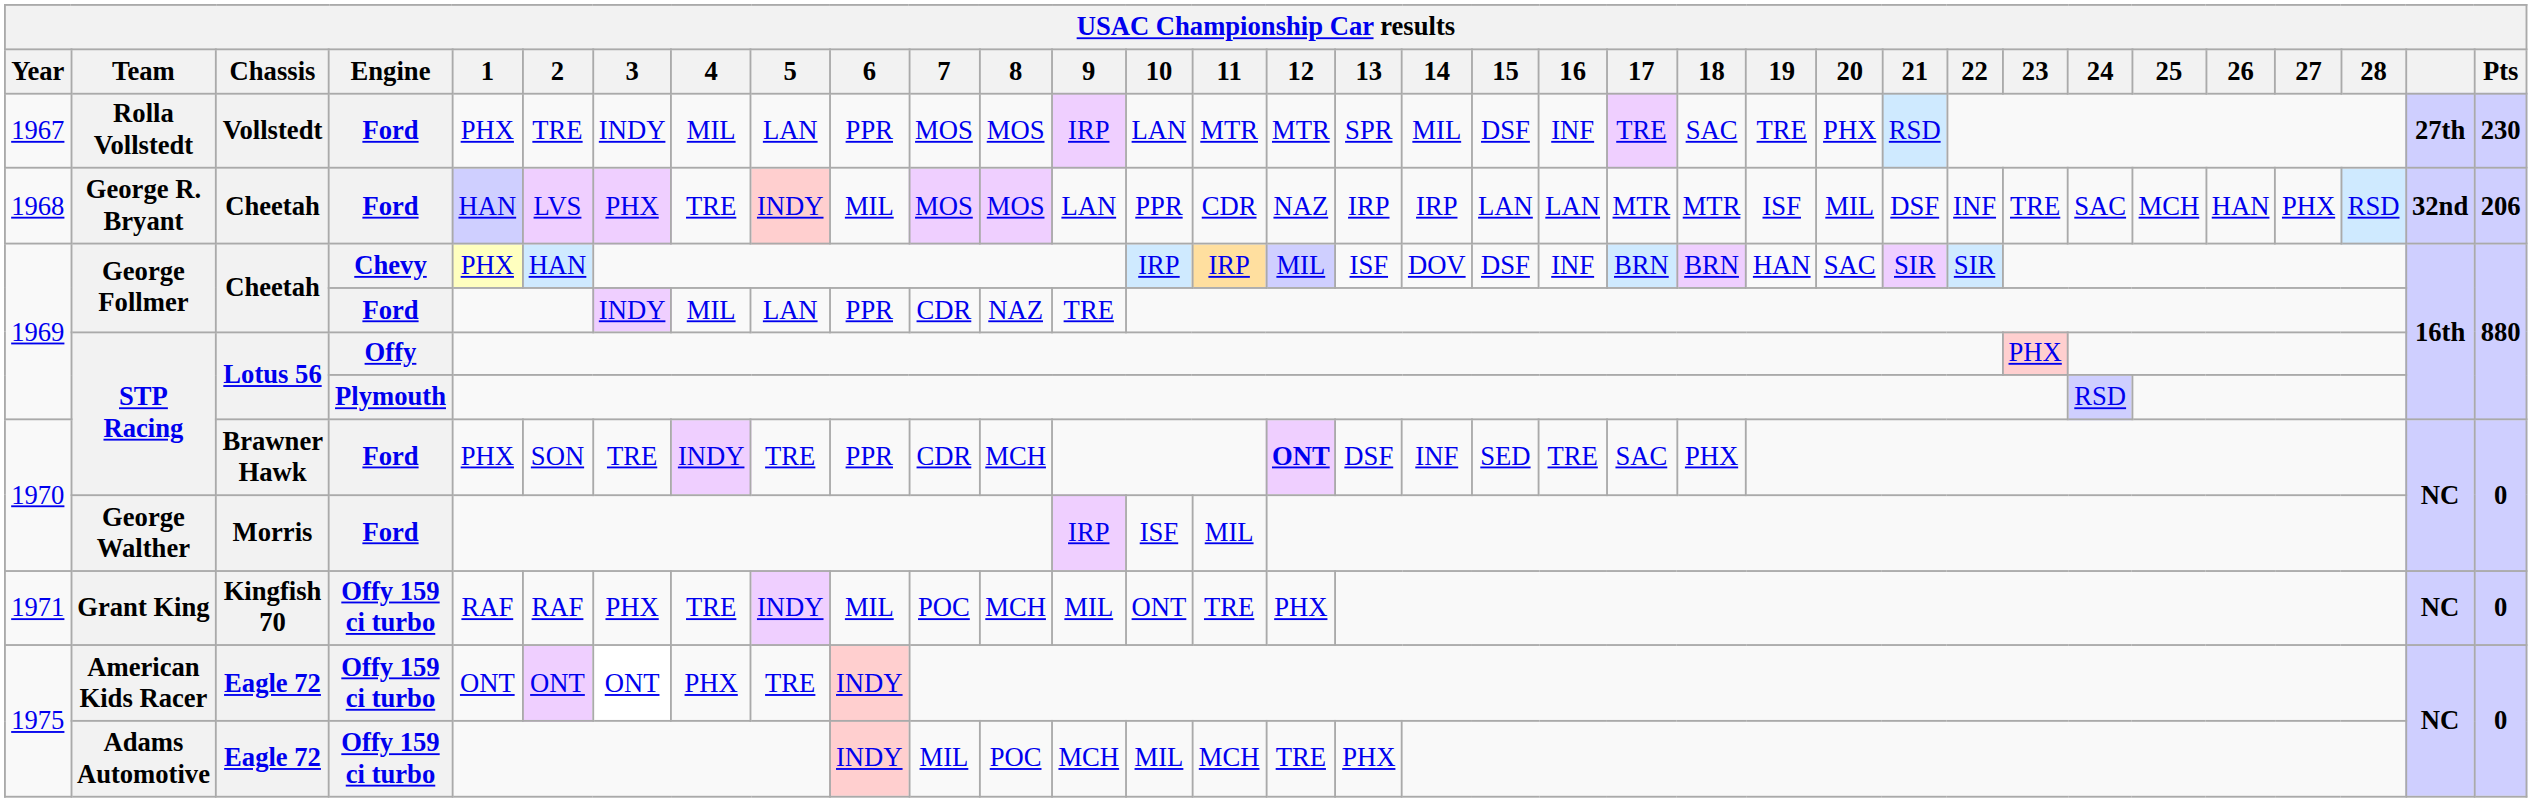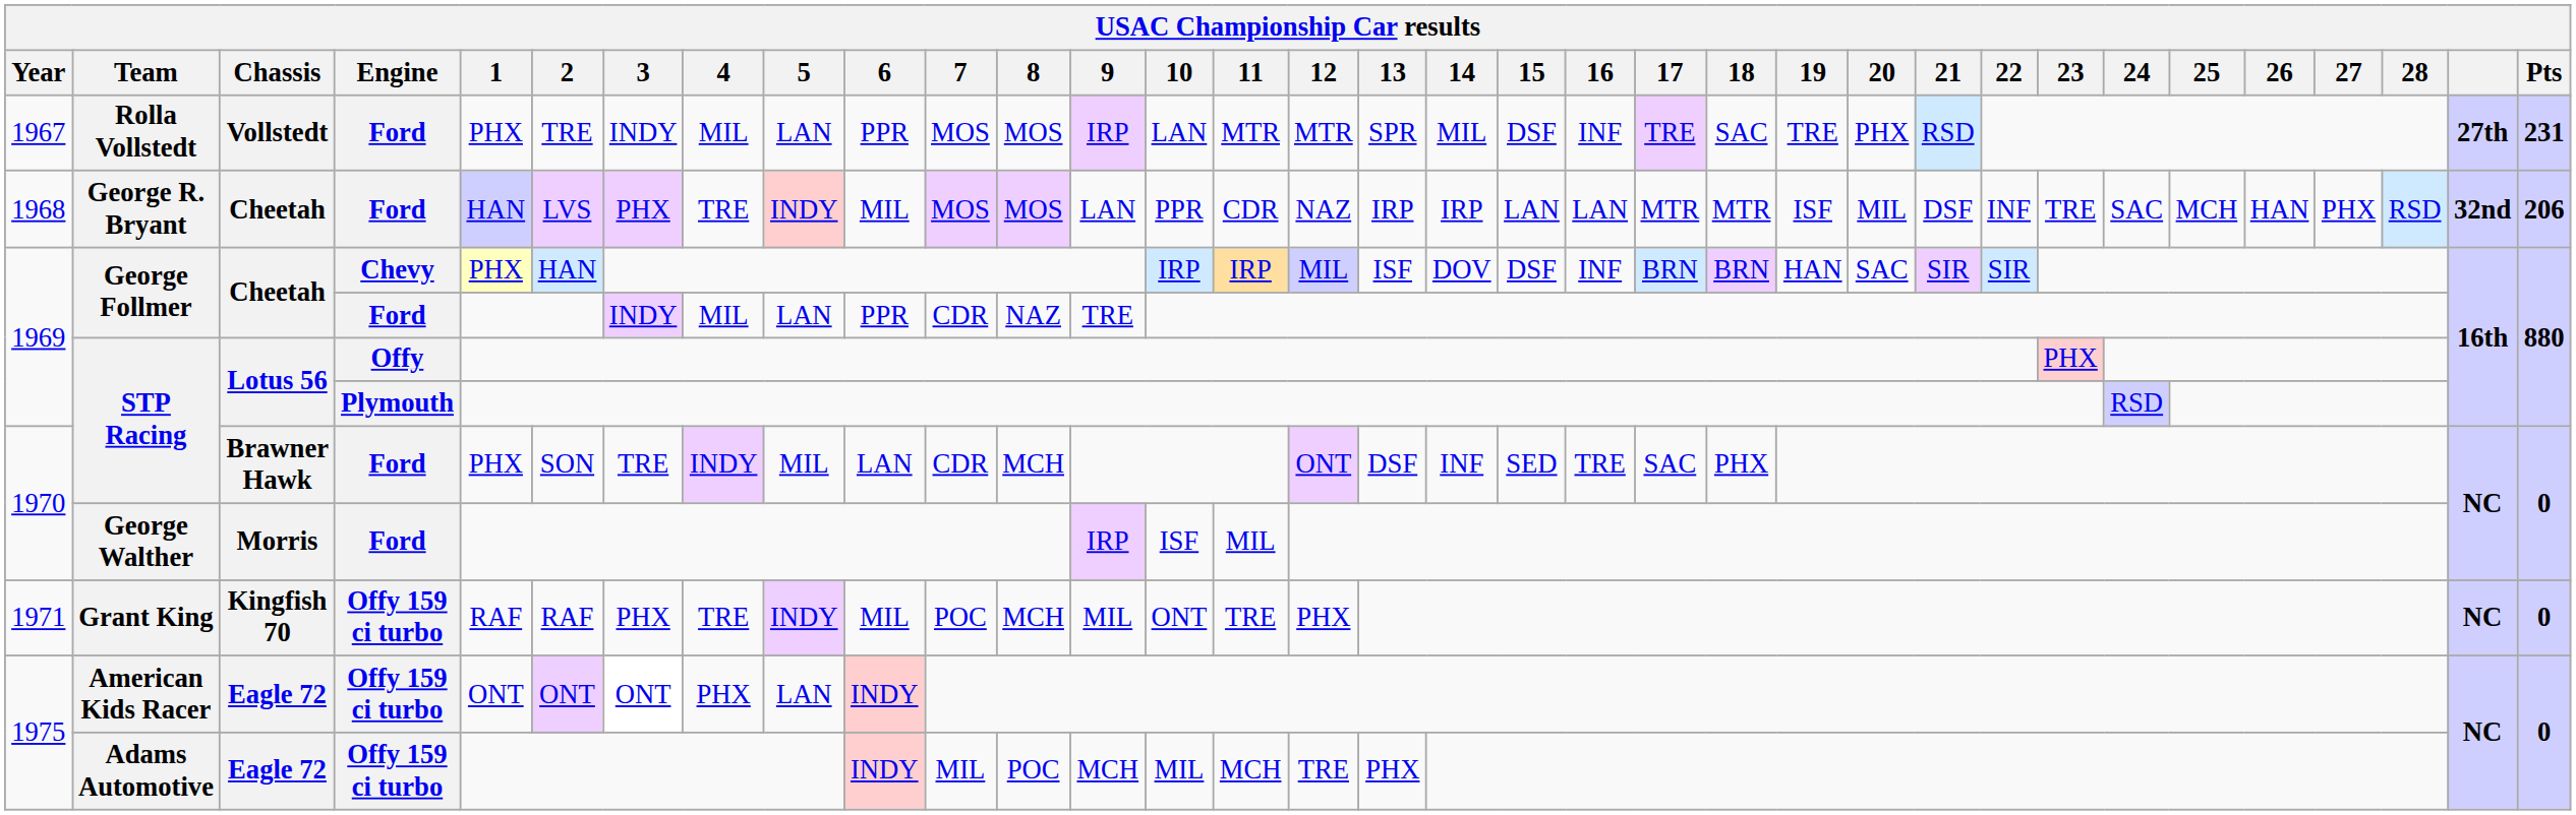Rolla Vollstedt | Pts: 230 -> 231
STP Racing / Ford | 5: TRE -> MIL
STP Racing / Ford | 6: PPR -> LAN
STP Racing / Ford | 12: bold -> normal
American Kids Racer | 5: TRE -> LAN
